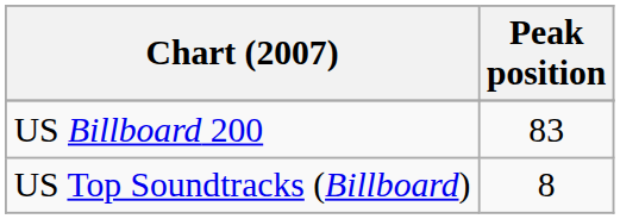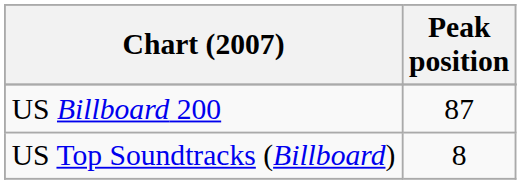US Billboard 200 | Peak position: 83 -> 87
